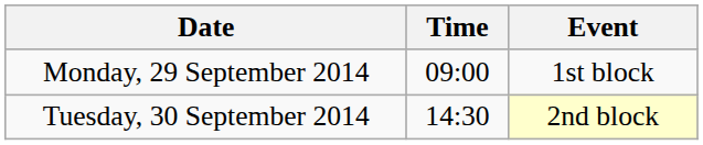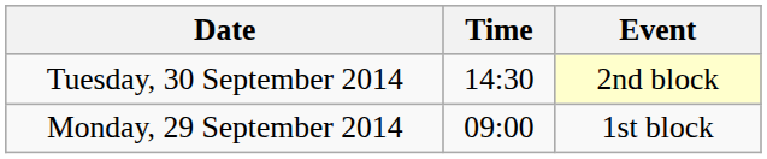rows swapped: Monday, 29 September 2014 <-> Tuesday, 30 September 2014
